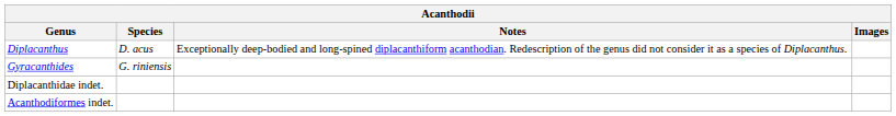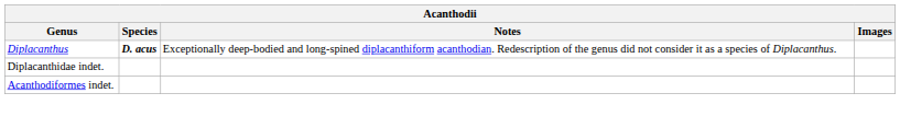Diplacanthus | Species: normal -> bold
- row: Gyracanthides | G. riniensis
